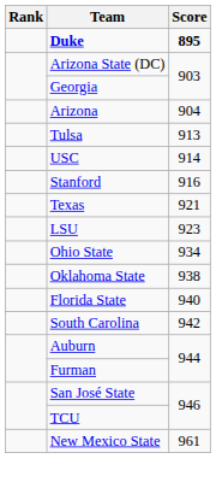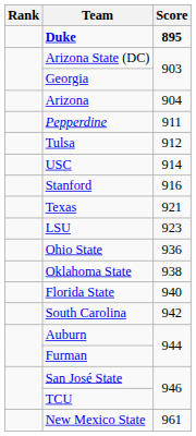+ row: Pepperdine | 911
Tulsa | Score: 913 -> 912
Ohio State | Score: 934 -> 936
